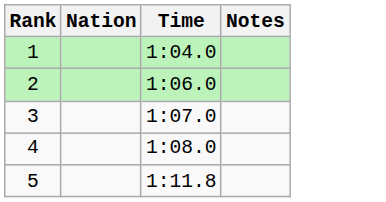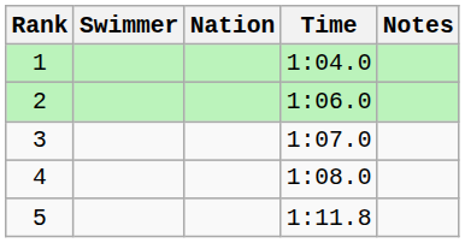+ column: Swimmer
